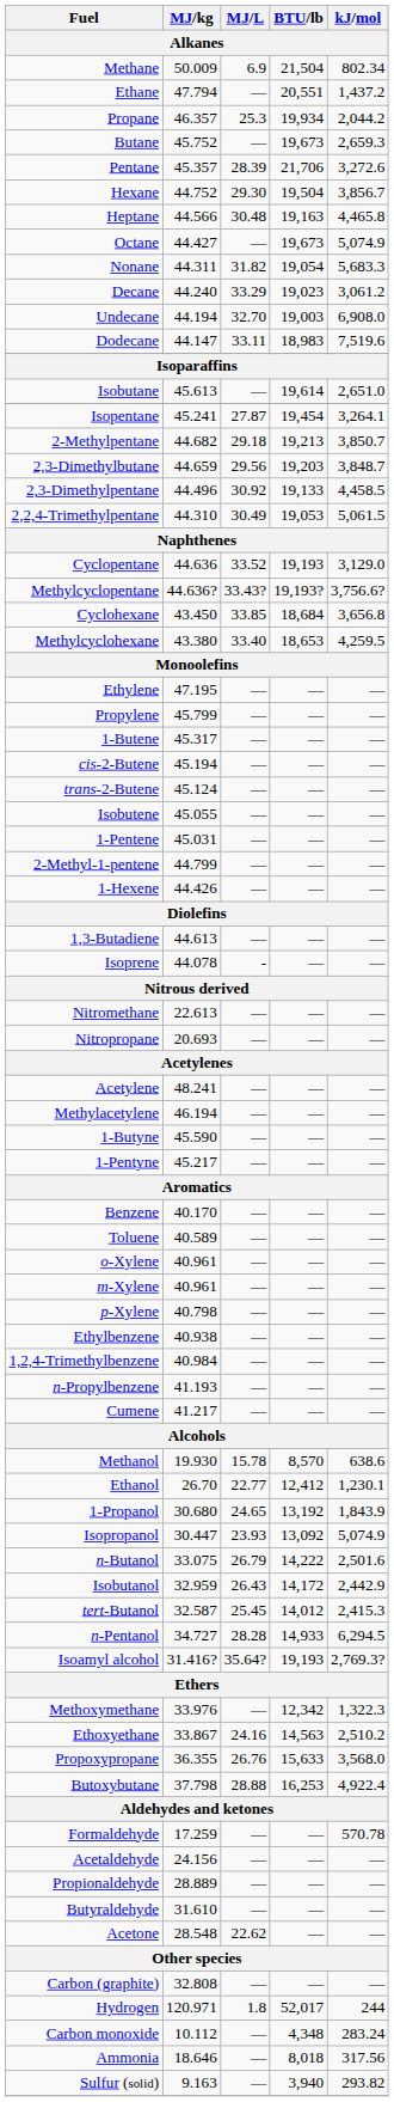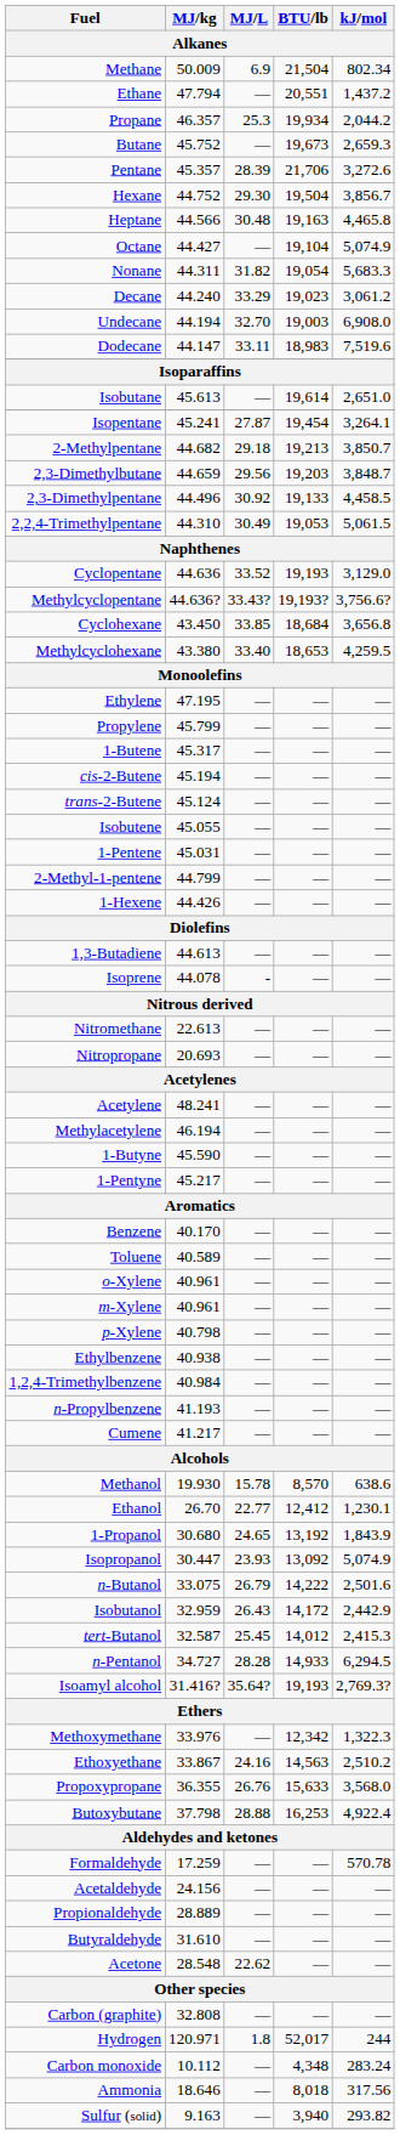Octane | BTU/lb: 19,673 -> 19,104
